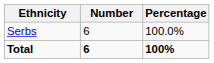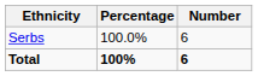columns swapped: Number <-> Percentage
